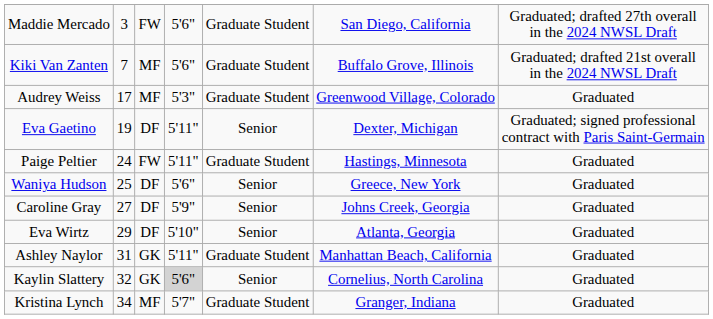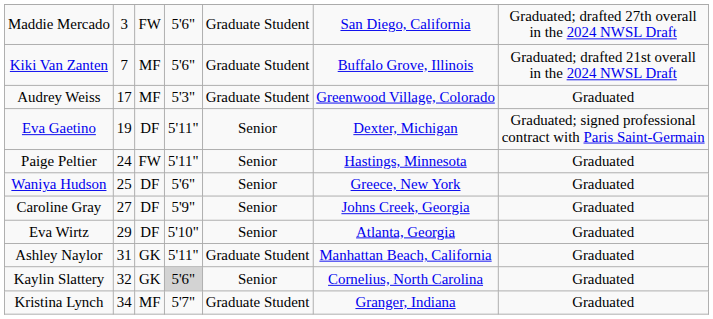Paige Peltier | column 5: Graduate Student -> Senior
